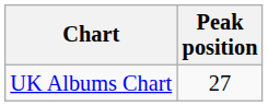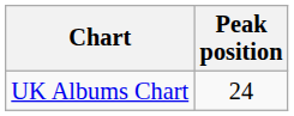UK Albums Chart | Peak position: 27 -> 24
